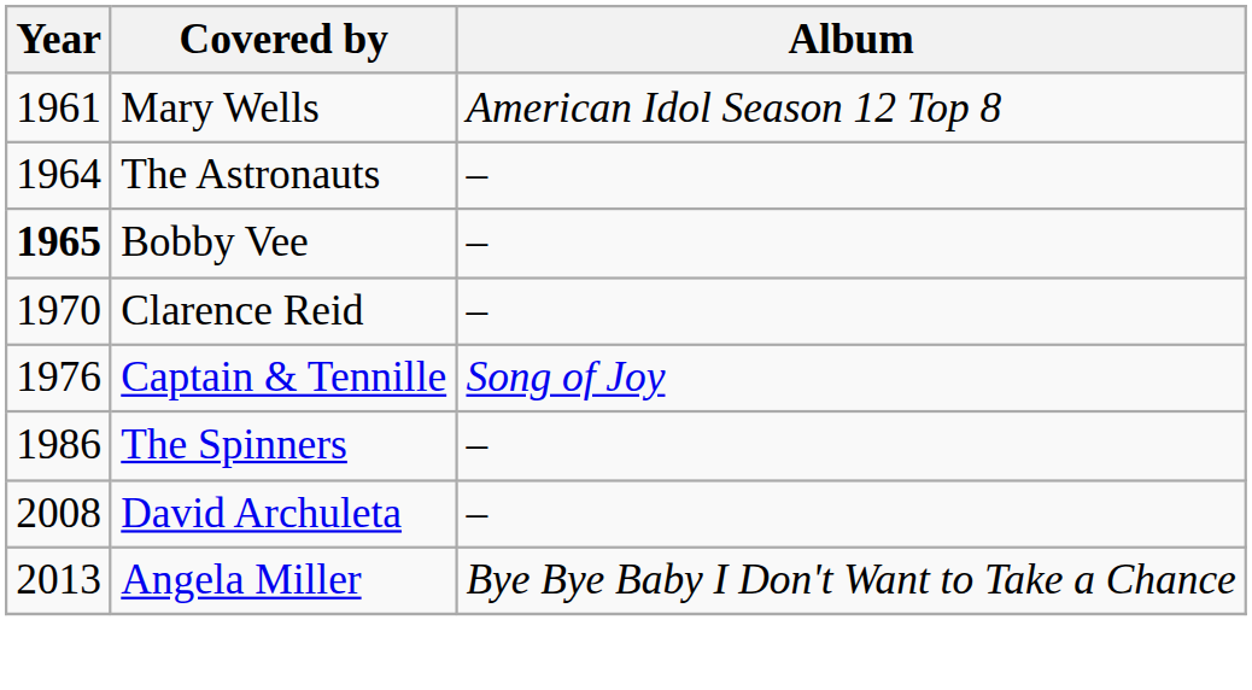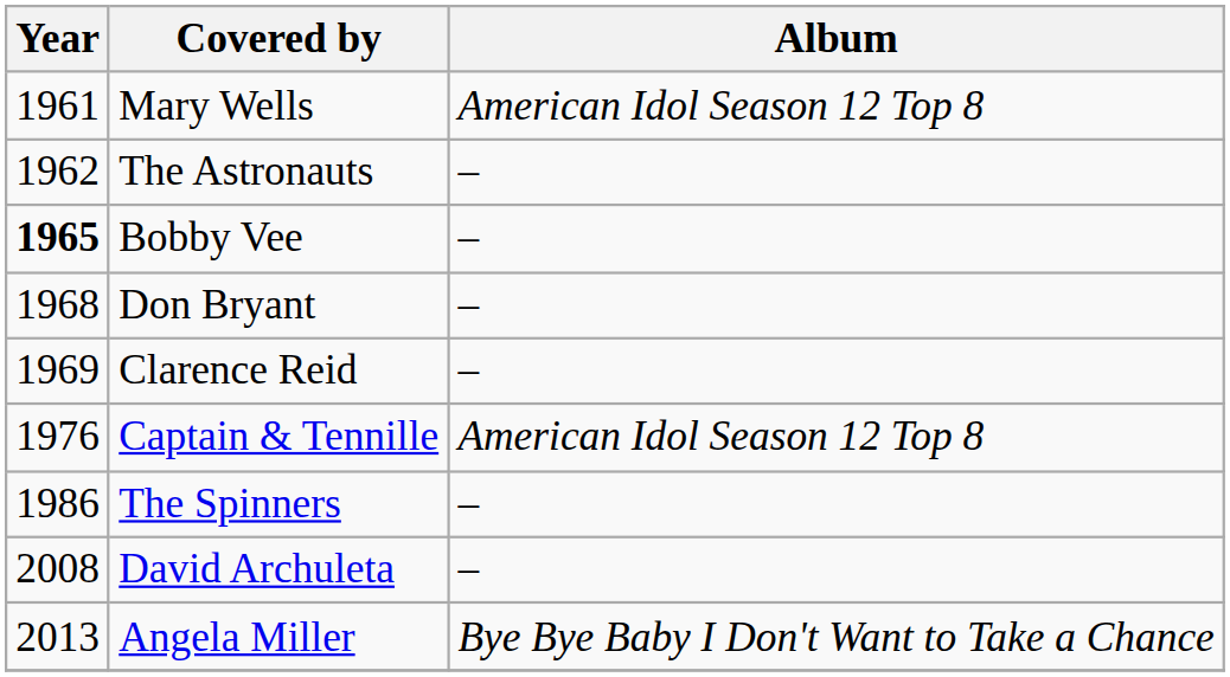The Astronauts | Year: 1964 -> 1962
+ row: 1968 | Don Bryant | –
Clarence Reid | Year: 1970 -> 1969
Captain & Tennille | Album: Song of Joy -> American Idol Season 12 Top 8
